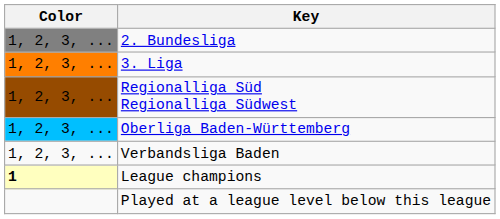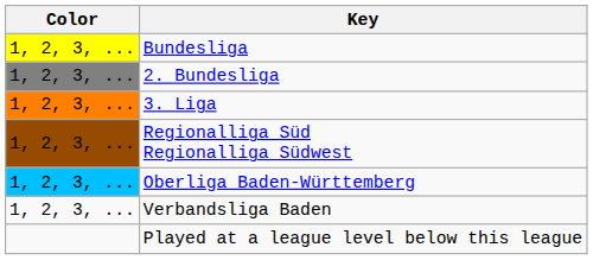+ row: 1, 2, 3, ... | Bundesliga
- row: 1 | League champions
